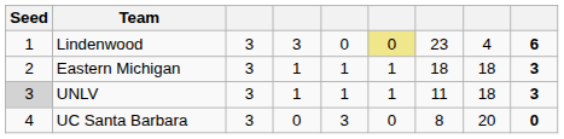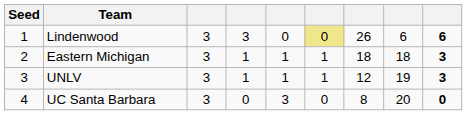Lindenwood | column 7: 23 -> 26
Lindenwood | column 8: 4 -> 6
UNLV | Seed: lightgrey background -> no background
UNLV | column 7: 11 -> 12
UNLV | column 8: 18 -> 19
